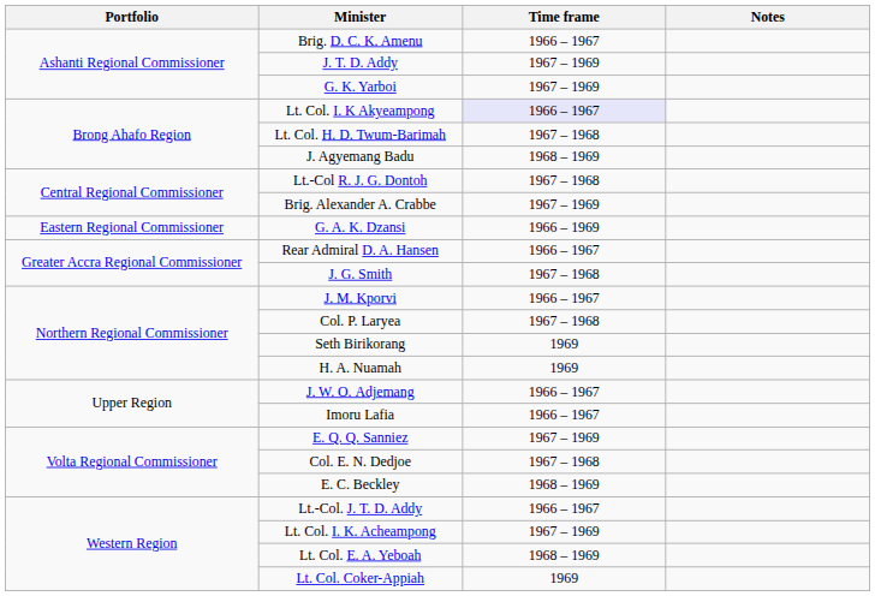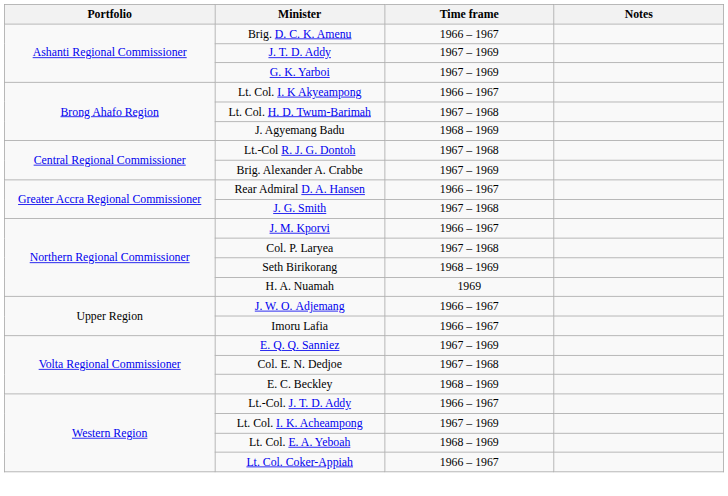Lt. Col. I. K Akyeampong | Time frame: lavender background -> no background
- row: Eastern Regional Commissioner | G. A. K. Dzansi | 1966 – 1969
Seth Birikorang | Time frame: 1969 -> 1968 – 1969
Lt. Col. Coker-Appiah | Time frame: 1969 -> 1966 – 1967
